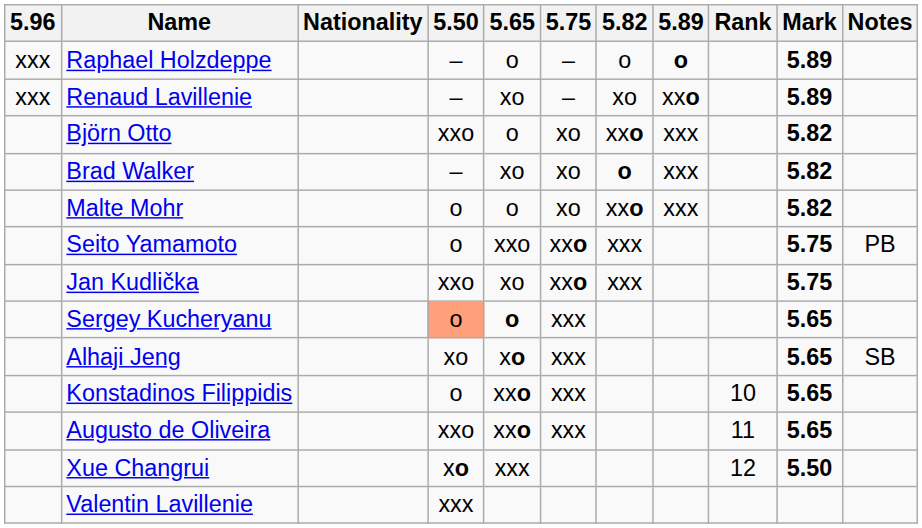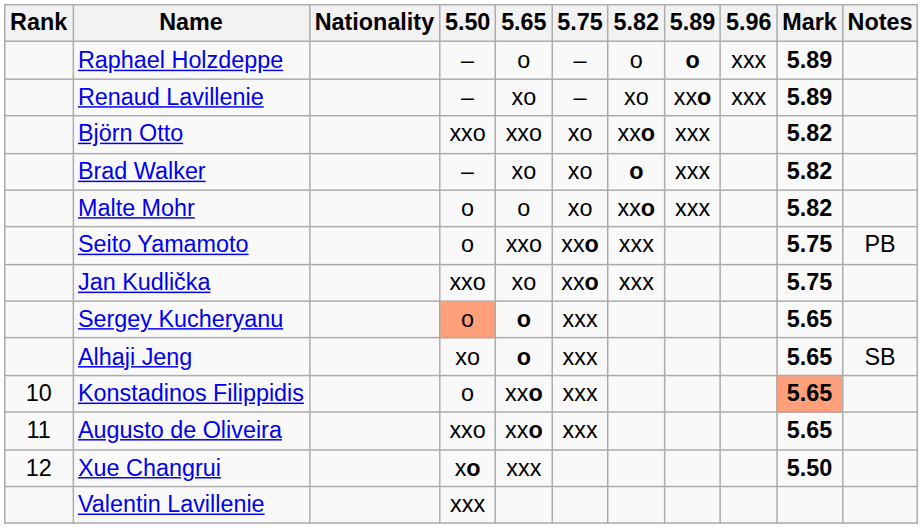columns swapped: Rank <-> 5.96
Björn Otto | 5.65: o -> xxo
Alhaji Jeng | 5.65: xo -> o
Konstadinos Filippidis | Mark: no background -> lightsalmon background
